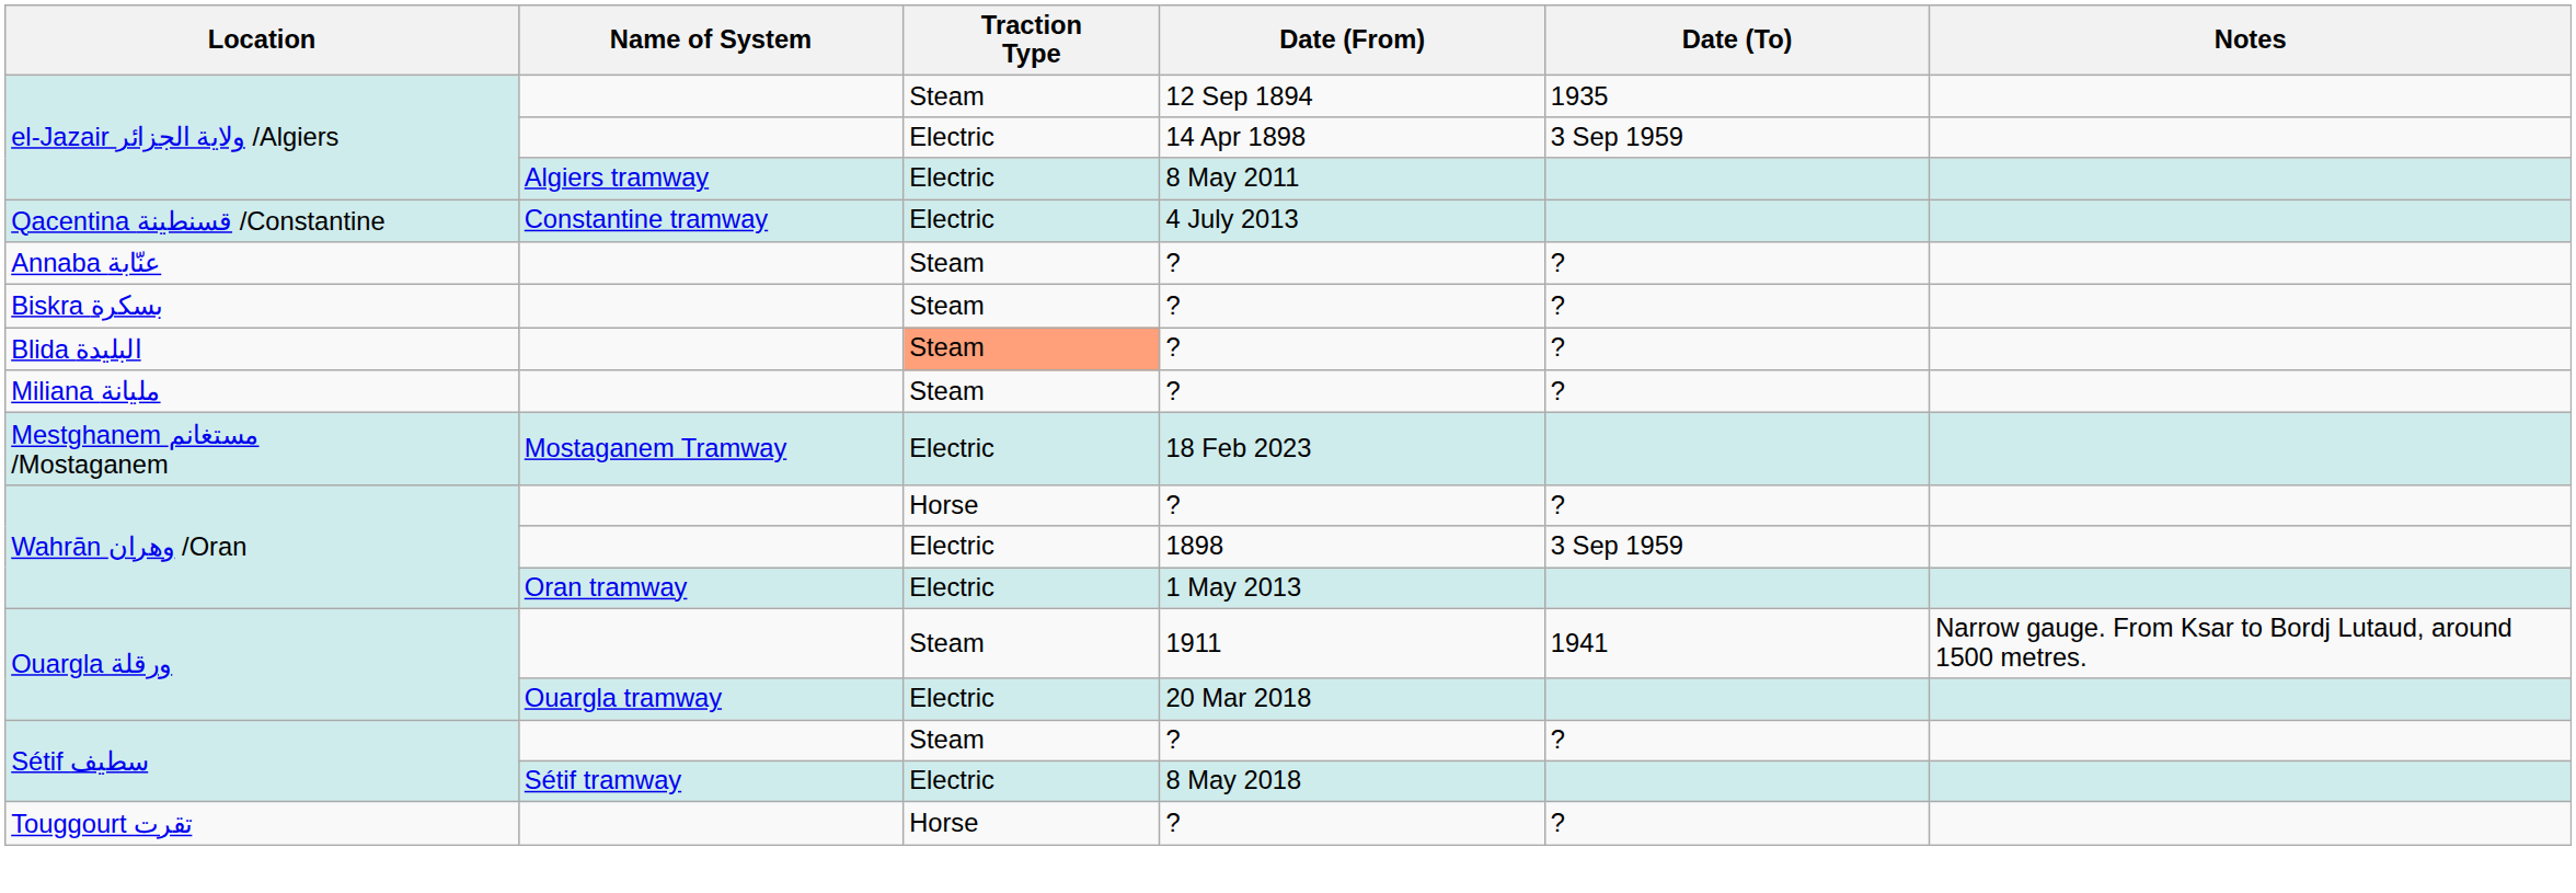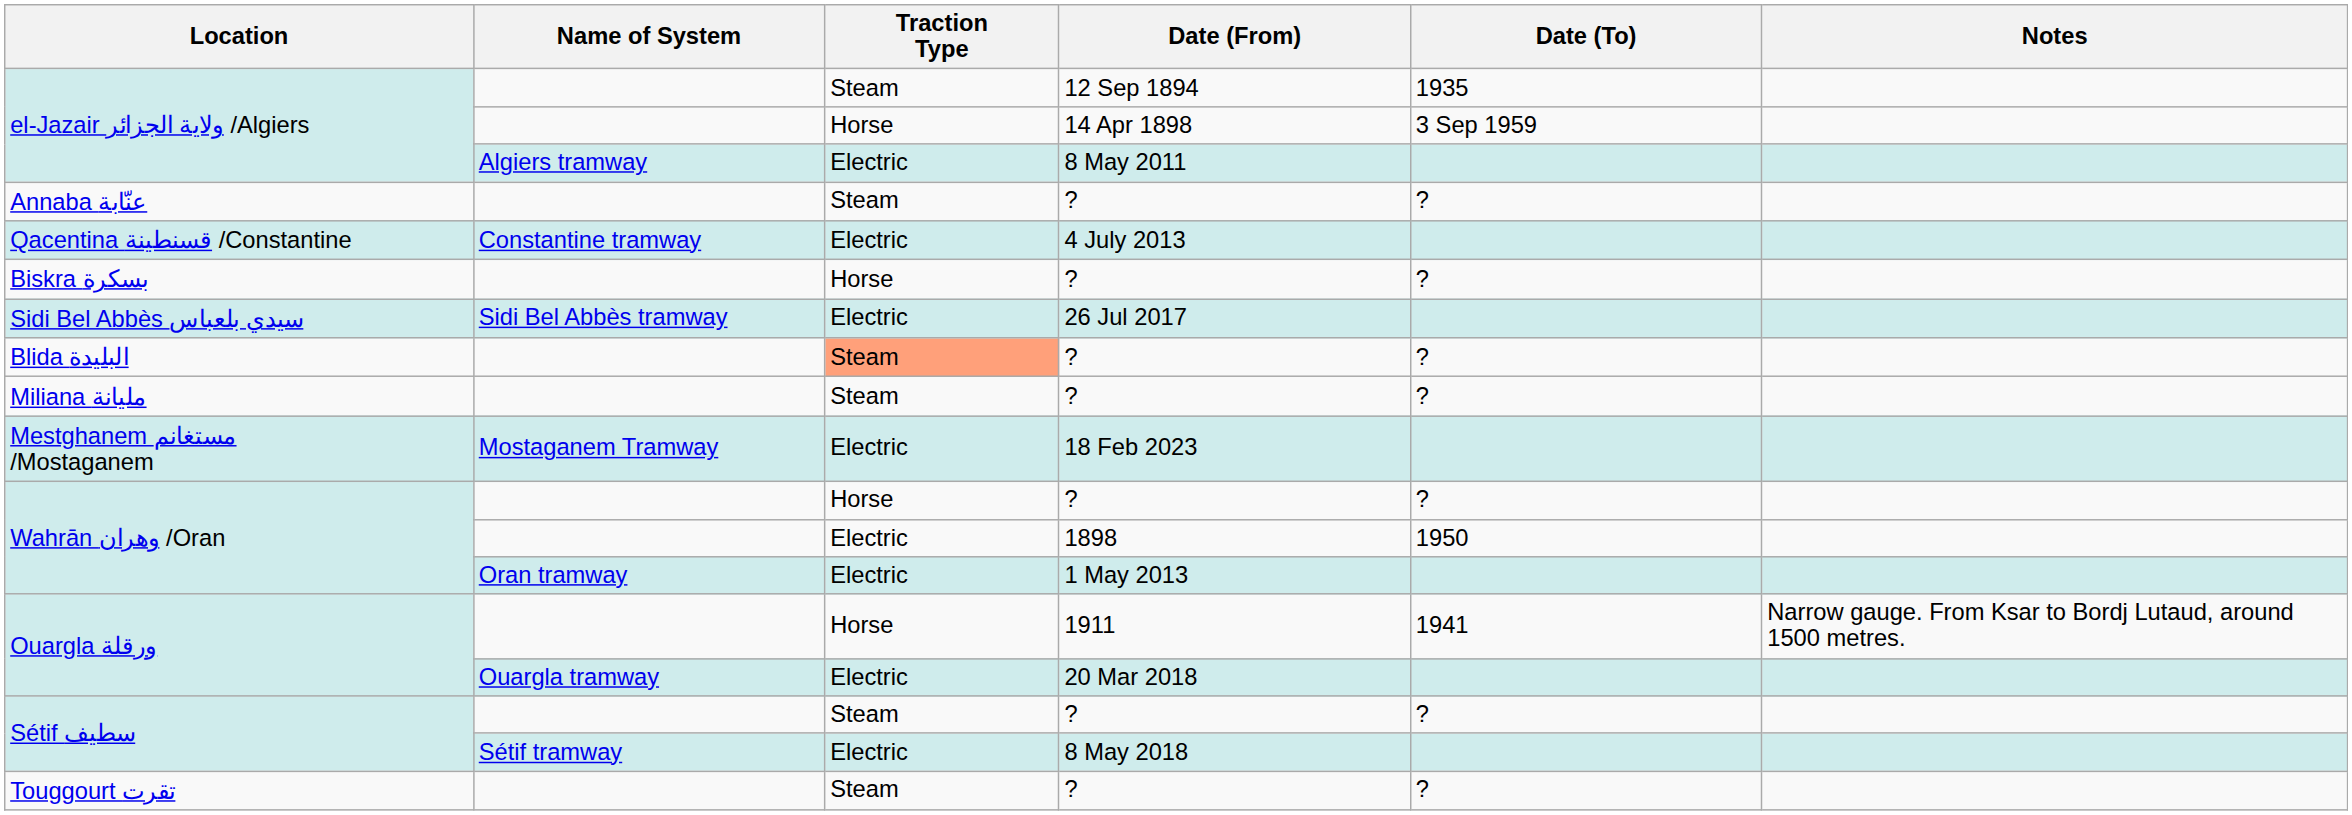el-Jazair ولاية الجزائر /Algiers / 14 Apr 1898 | Traction Type: Electric -> Horse
rows swapped: Annaba عنّابة <-> Qacentina قسنطينة /Constantine
Biskra بسكرة | Traction Type: Steam -> Horse
+ row: Sidi Bel Abbès سيدي بلعباس | Sidi Bel Abbès tramway | Electric | 26 Jul 2017
Wahrān وهران /Oran / 1898 | Date (To): 3 Sep 1959 -> 1950
Ouargla ورقلة / 1911 | Traction Type: Steam -> Horse
Touggourt تقرت | Traction Type: Horse -> Steam
